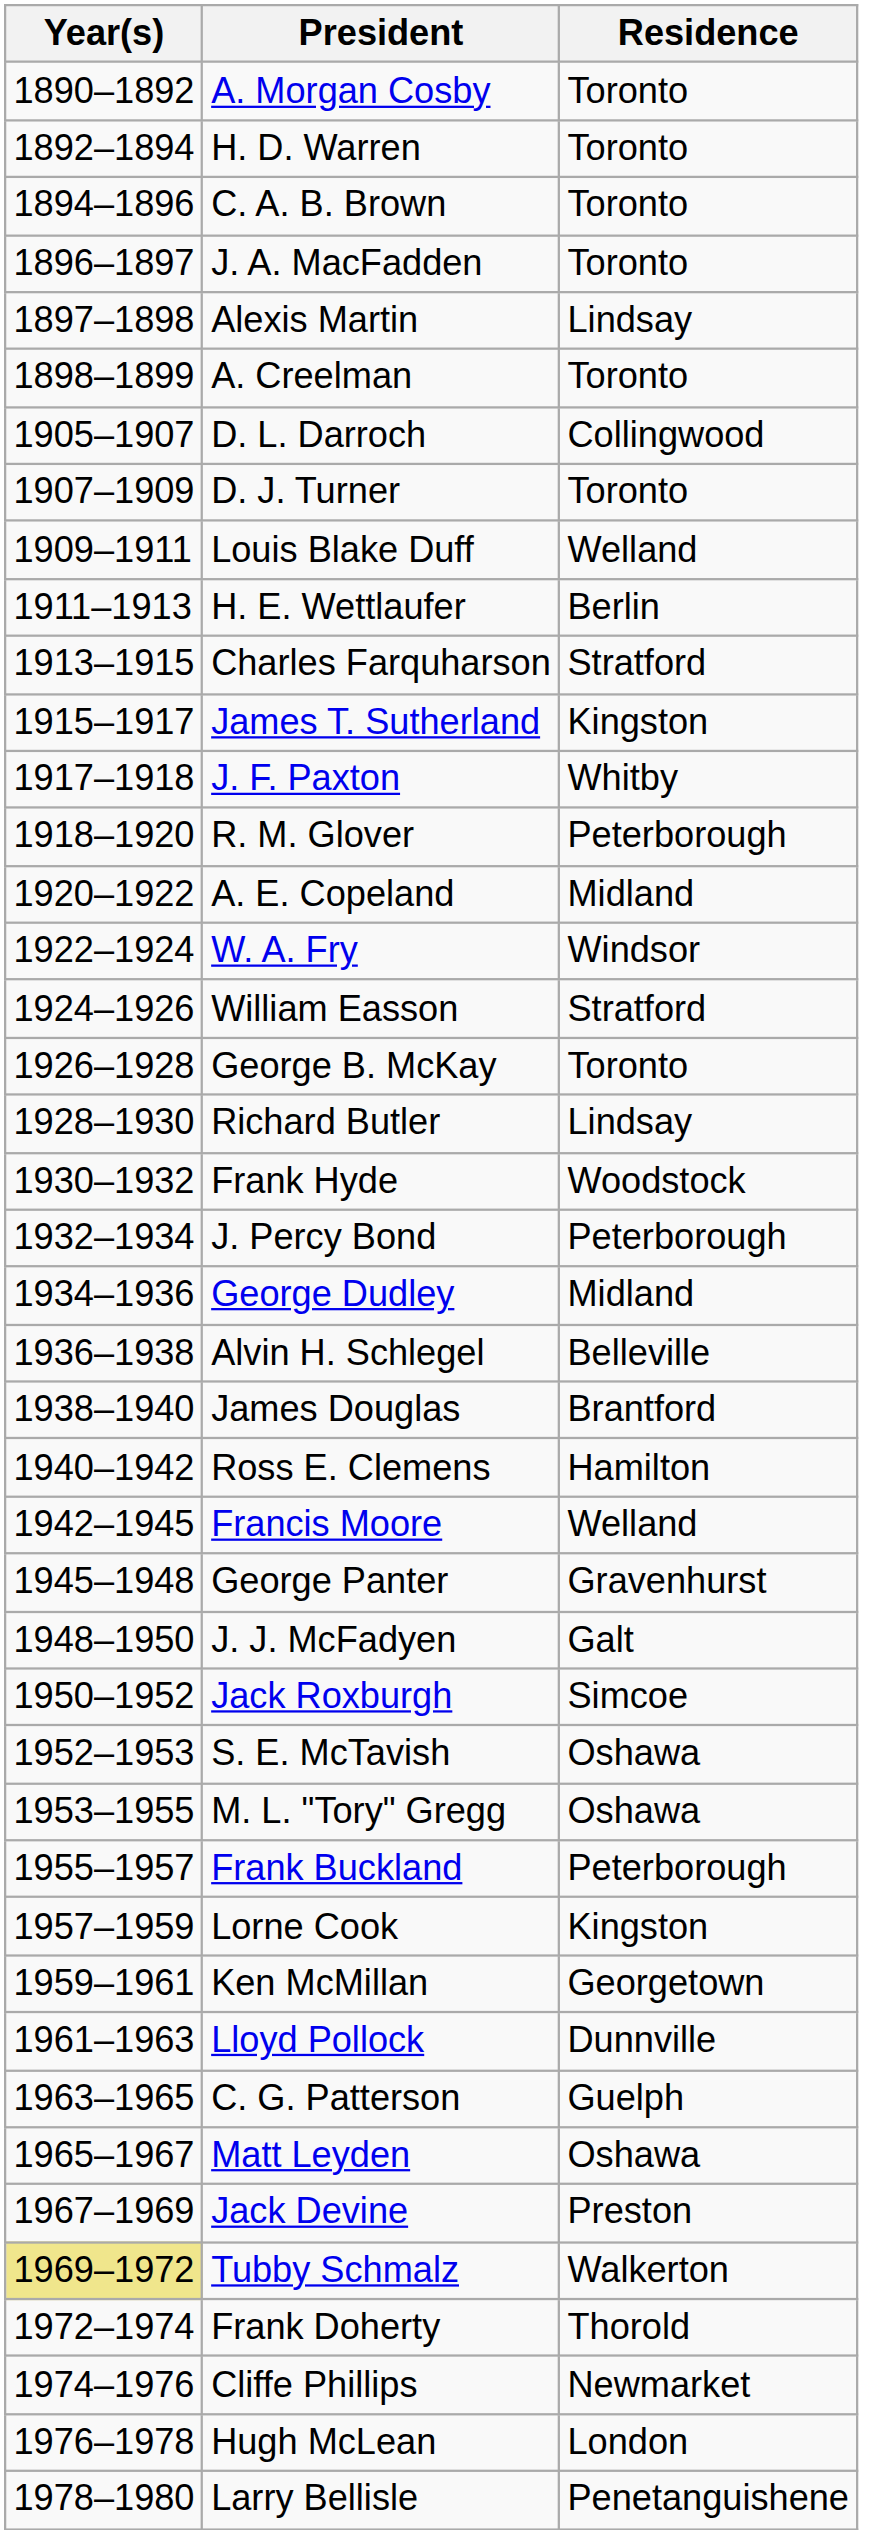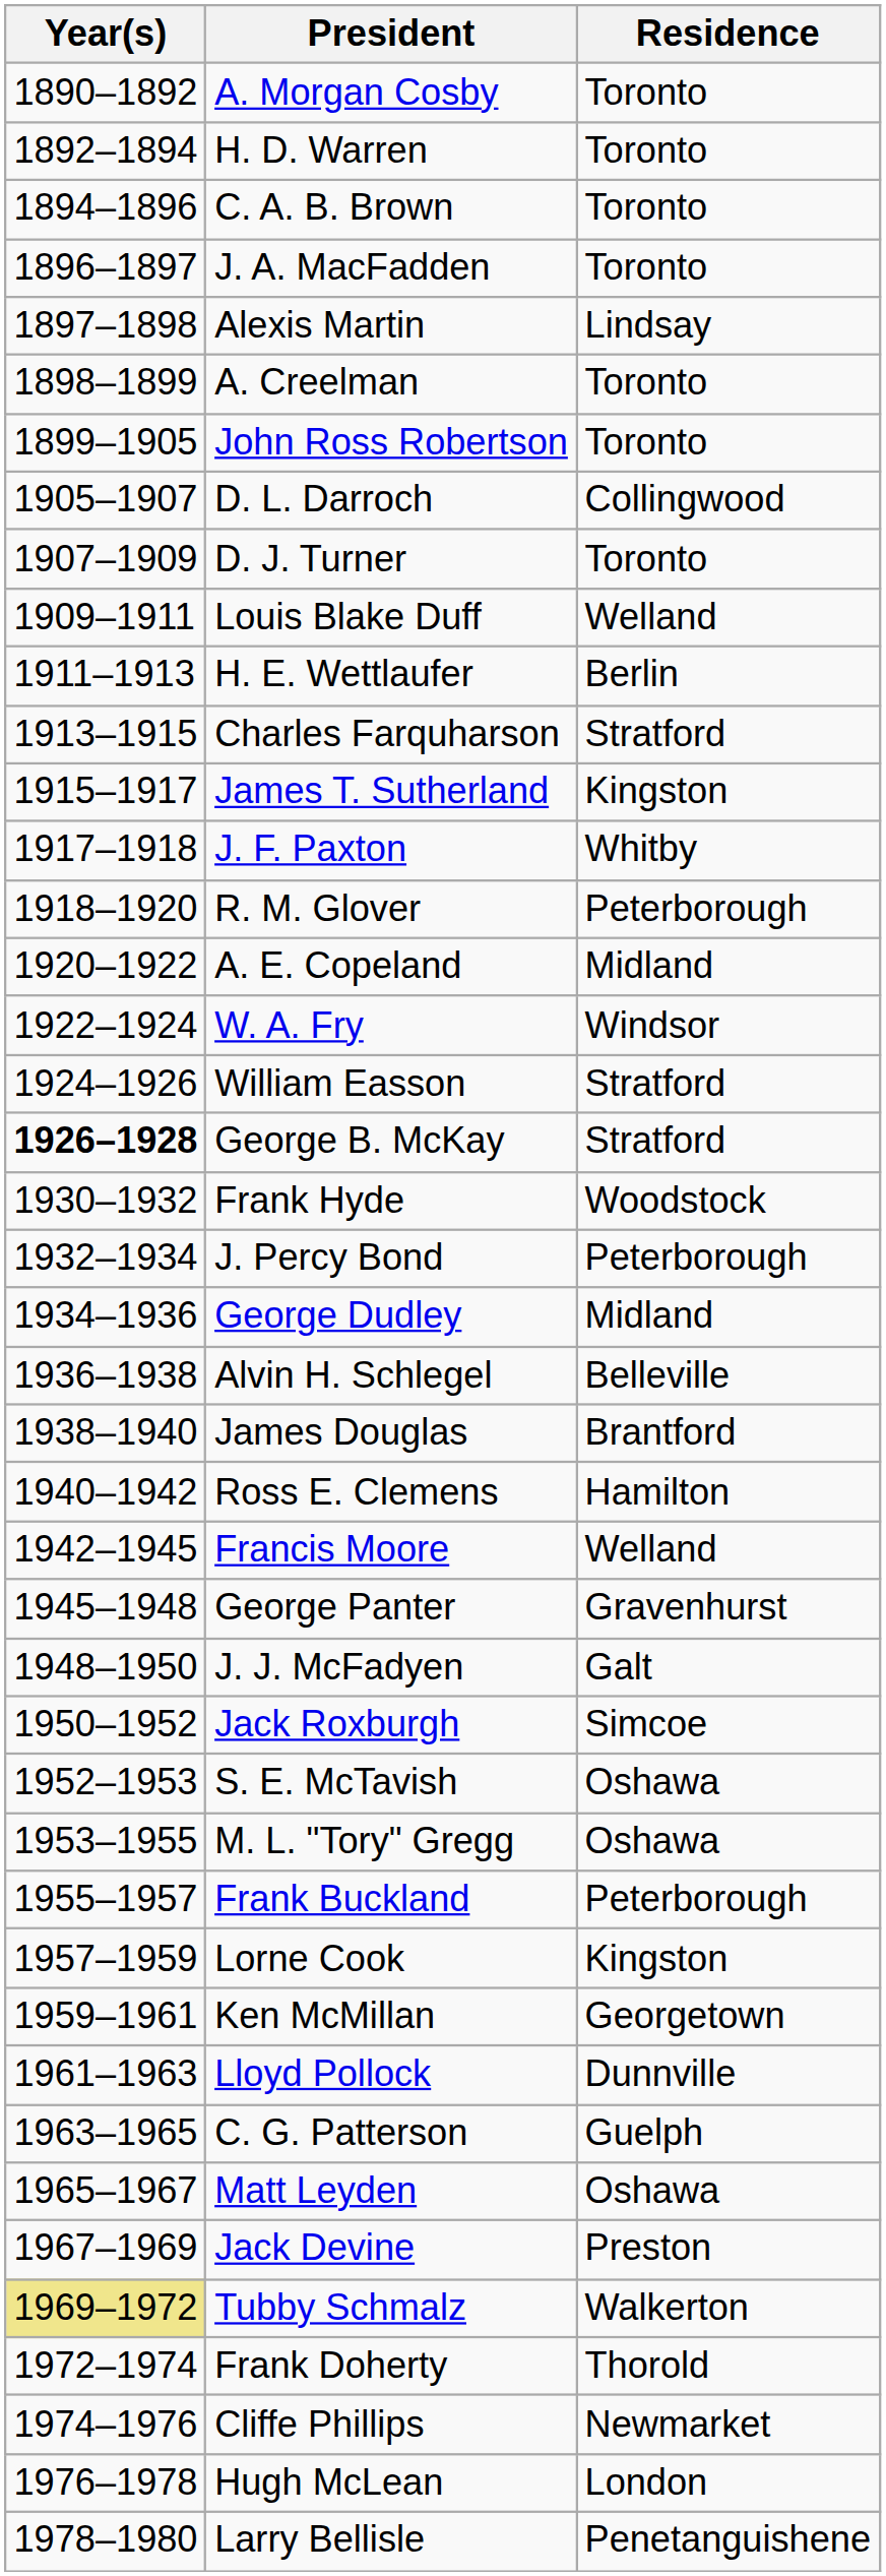+ row: 1899–1905 | John Ross Robertson | Toronto
George B. McKay | Year(s): normal -> bold
George B. McKay | Residence: Toronto -> Stratford
- row: 1928–1930 | Richard Butler | Lindsay
